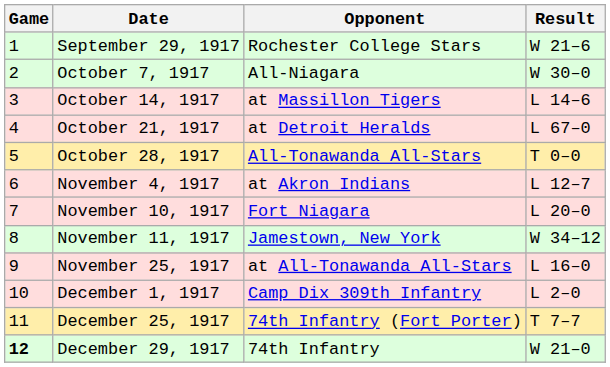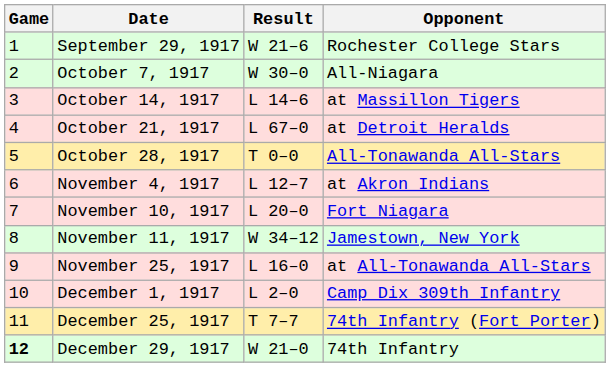columns swapped: Opponent <-> Result
